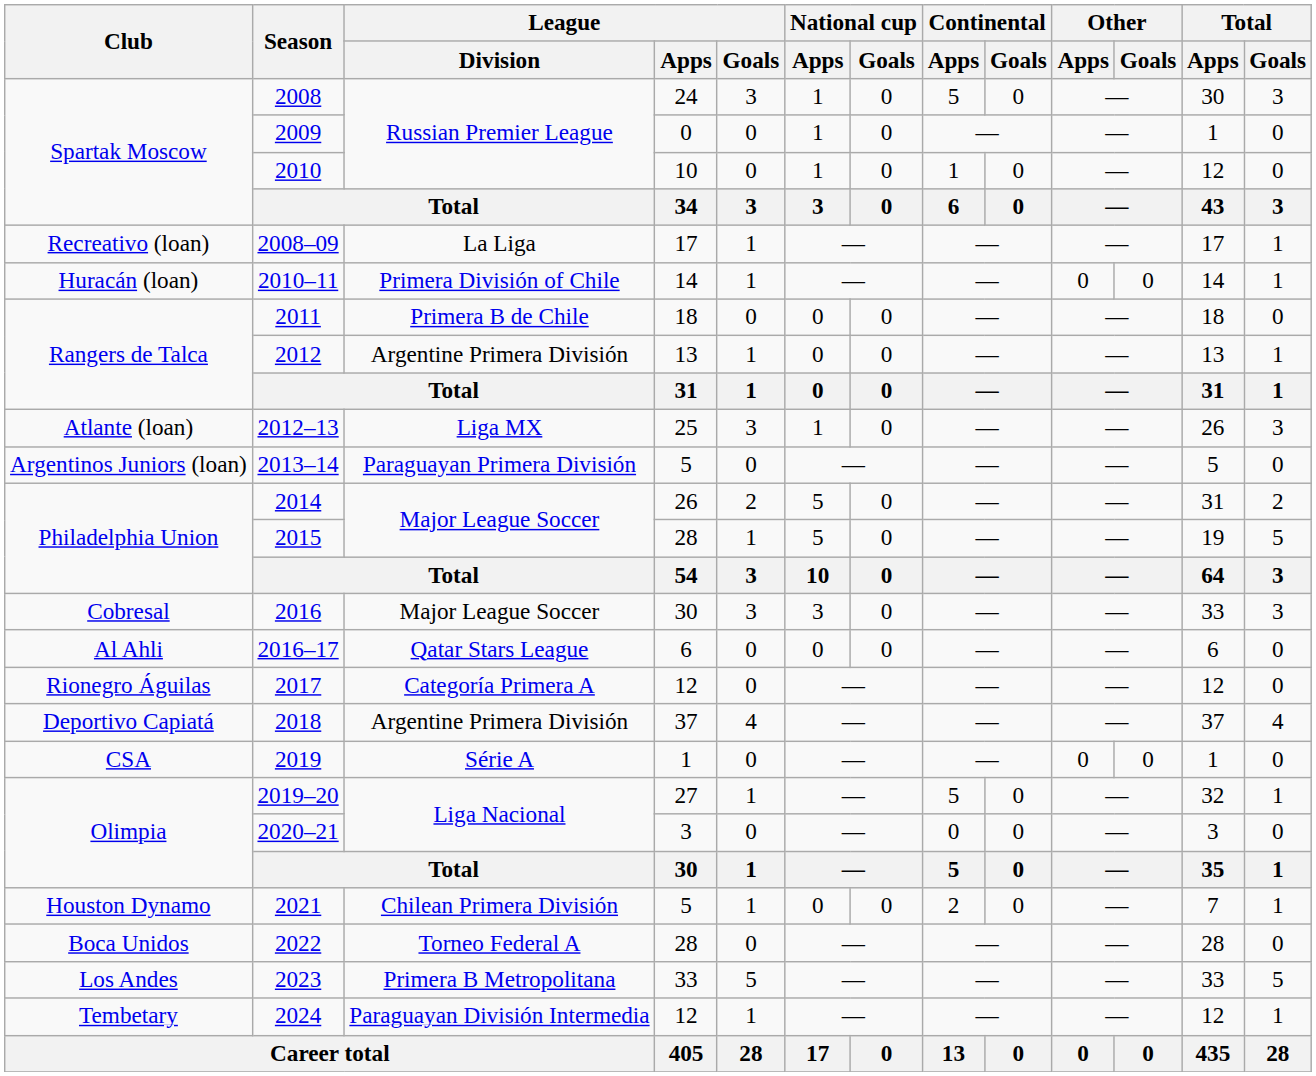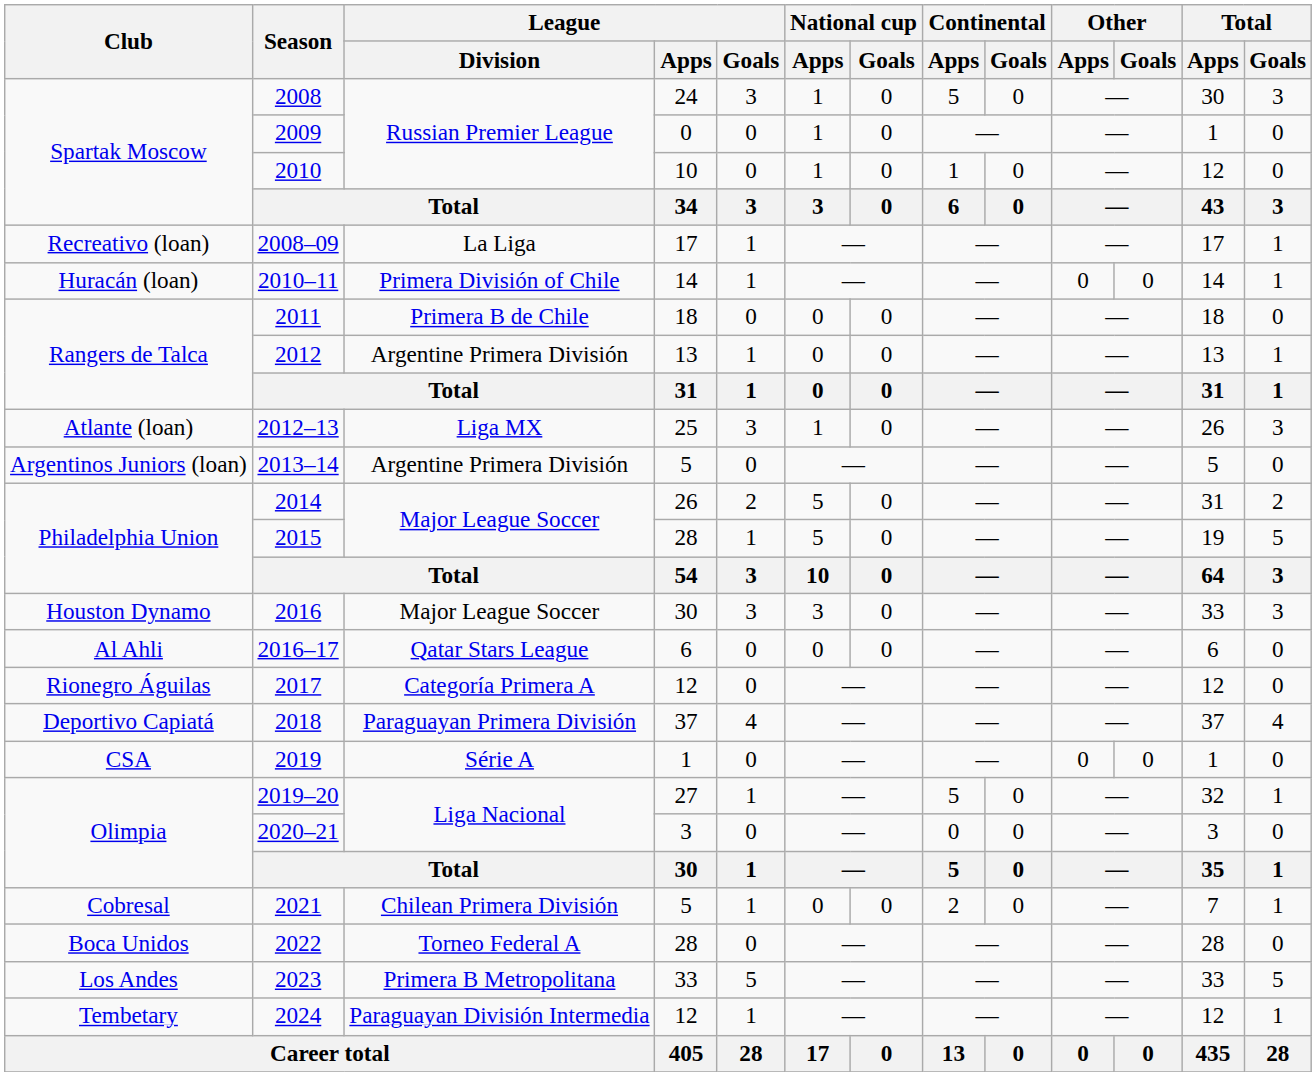2013–14 | League / Division: Paraguayan Primera División -> Argentine Primera División
2016 | Club: Cobresal -> Houston Dynamo
2018 | League / Division: Argentine Primera División -> Paraguayan Primera División
2021 | Club: Houston Dynamo -> Cobresal
